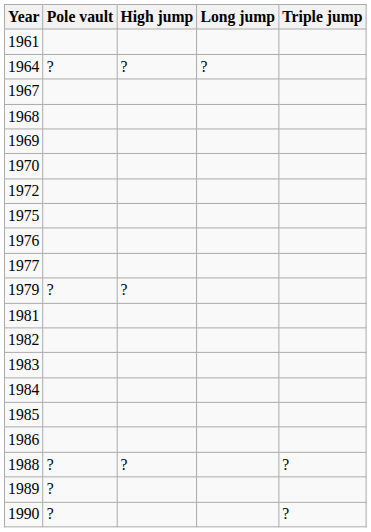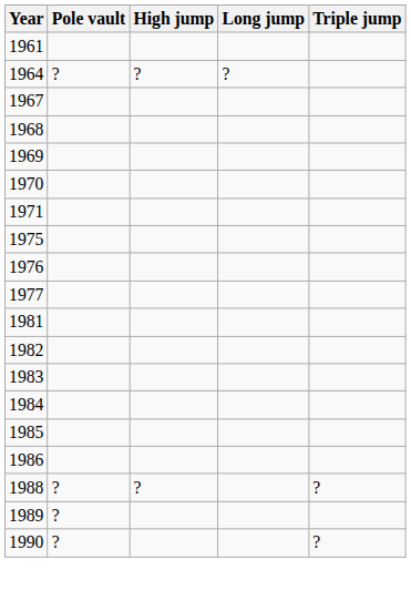+ row: 1971
- row: 1972
- row: 1979 | ? | ?
